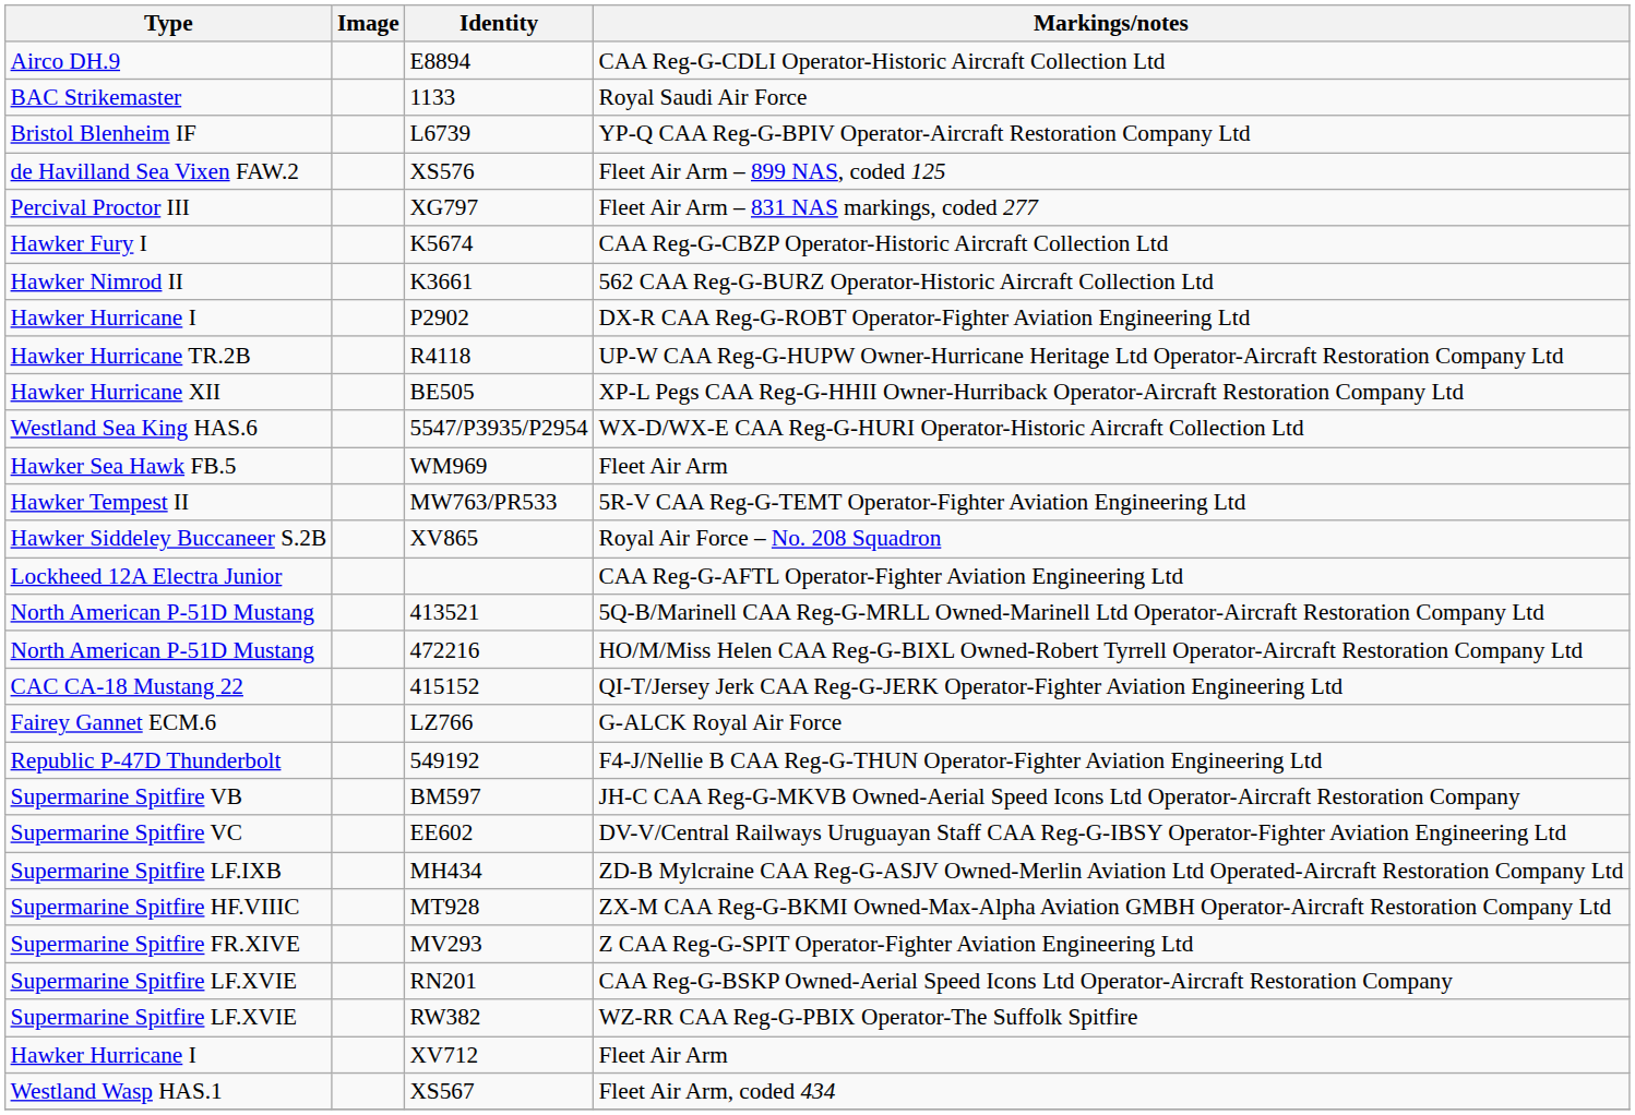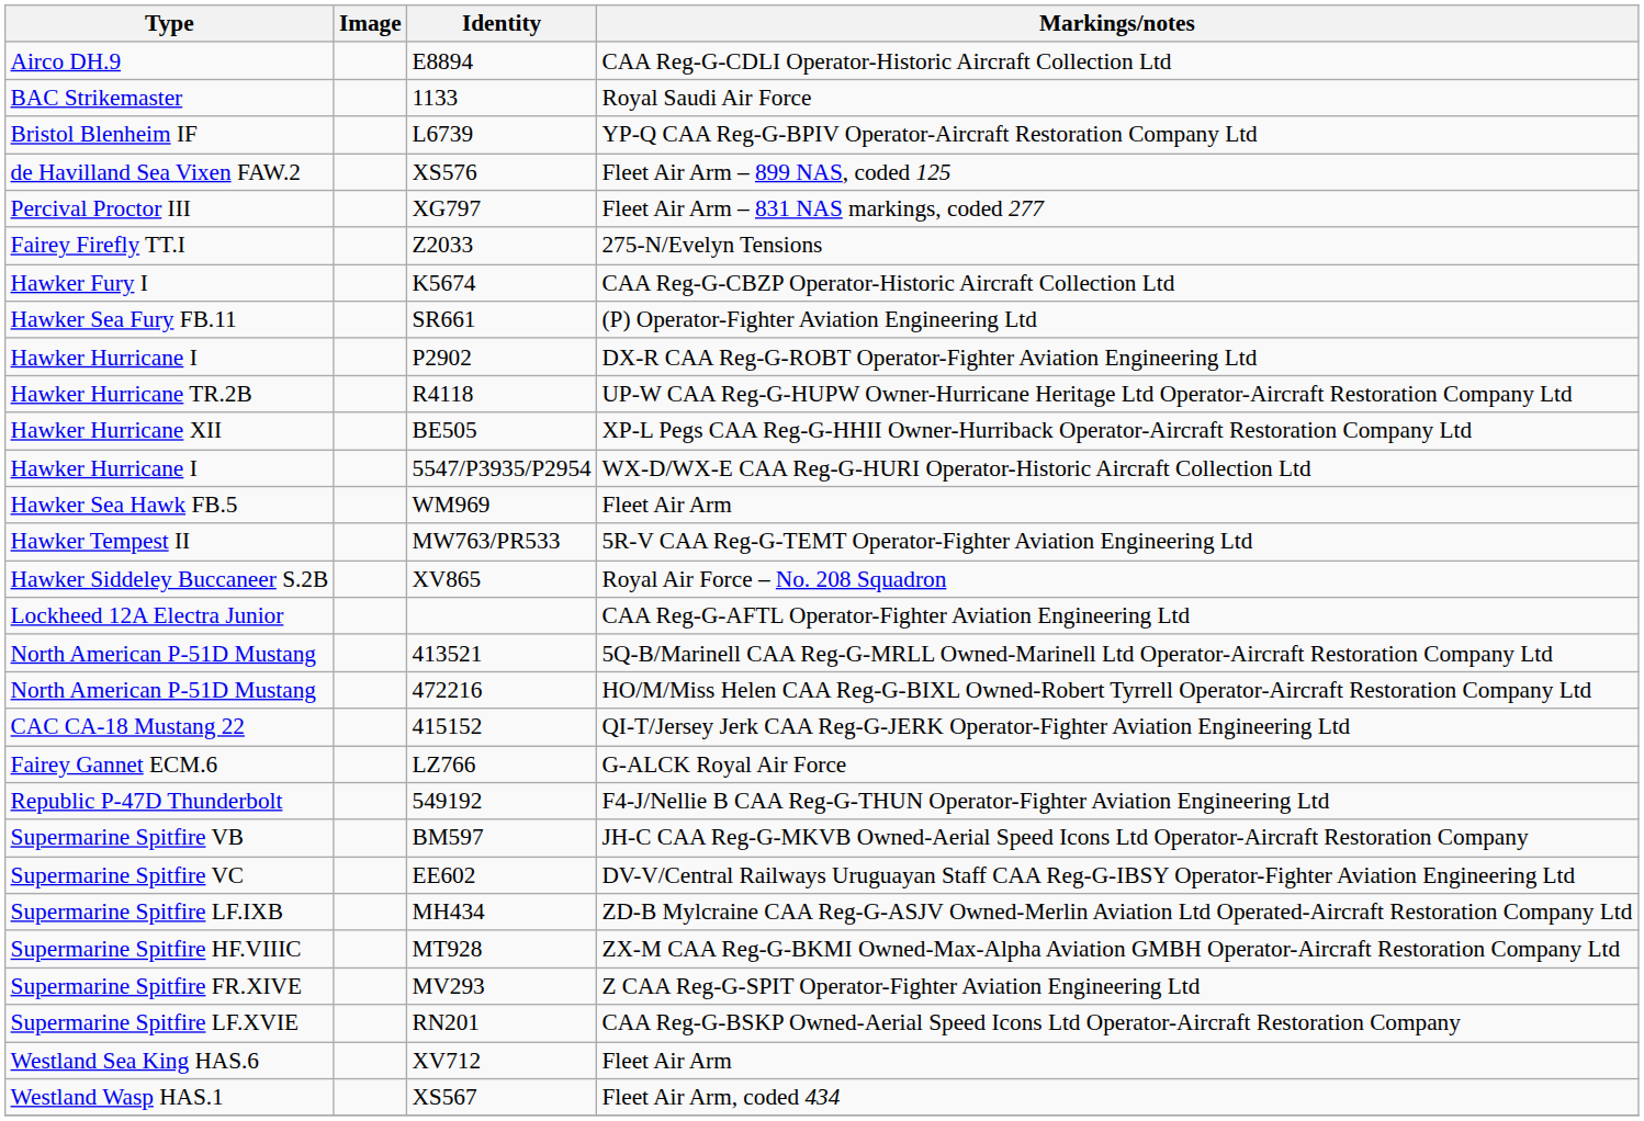+ row: Fairey Firefly TT.I | Z2033 | 275-N/Evelyn Tensions
+ row: Hawker Sea Fury FB.11 | SR661 | (P) Operator-Fighter Aviation Engineering Ltd
- row: Hawker Nimrod II | K3661 | 562 CAA Reg-G-BURZ Operator-Historic Aircraft Collection Ltd
5547/P3935/P2954 | Type: Westland Sea King HAS.6 -> Hawker Hurricane I
- row: Supermarine Spitfire LF.XVIE | RW382 | WZ-RR CAA Reg-G-PBIX Operator-The Suffolk Spitfire
XV712 | Type: Hawker Hurricane I -> Westland Sea King HAS.6
